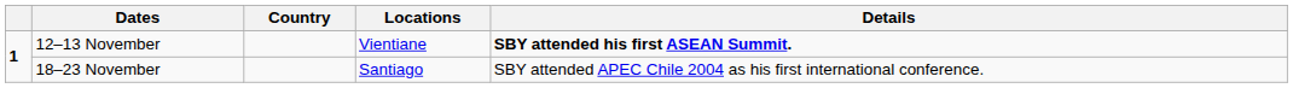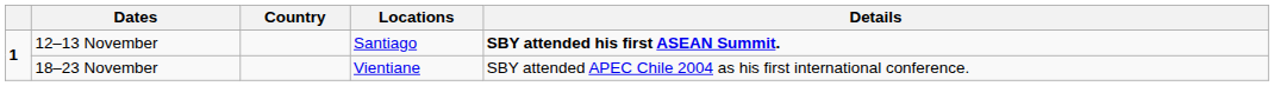12–13 November | Locations: Vientiane -> Santiago
18–23 November | Locations: Santiago -> Vientiane
